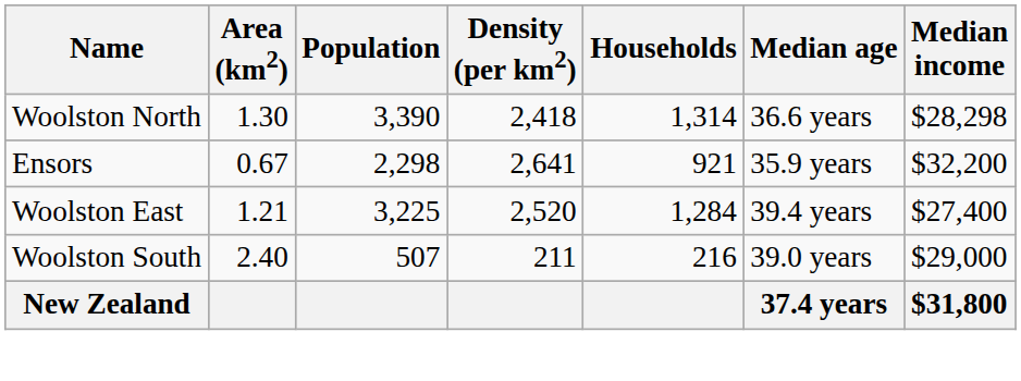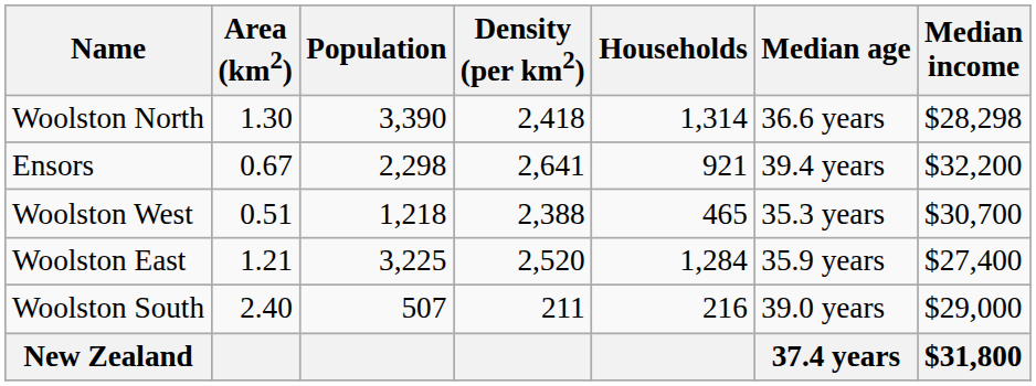Ensors | Median age: 35.9 years -> 39.4 years
+ row: Woolston West | 0.51 | 1,218 | 2,388 | 465 | 35.3 years | $30,700
Woolston East | Median age: 39.4 years -> 35.9 years
